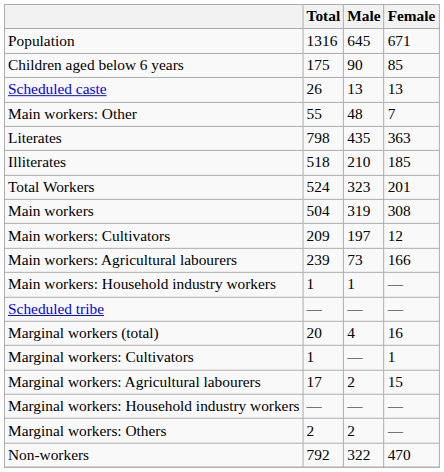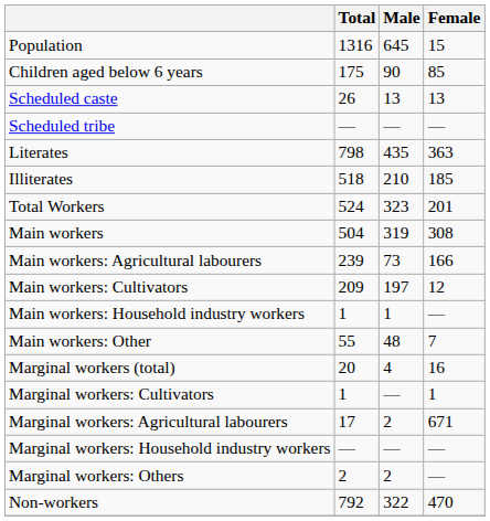Population | Female: 671 -> 15
rows swapped: Scheduled tribe <-> Main workers: Other
rows swapped: Main workers: Cultivators <-> Main workers: Agricultural labourers
Marginal workers: Agricultural labourers | Female: 15 -> 671
